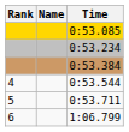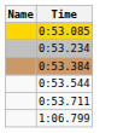- column: Rank | 4 | 5 | 6
